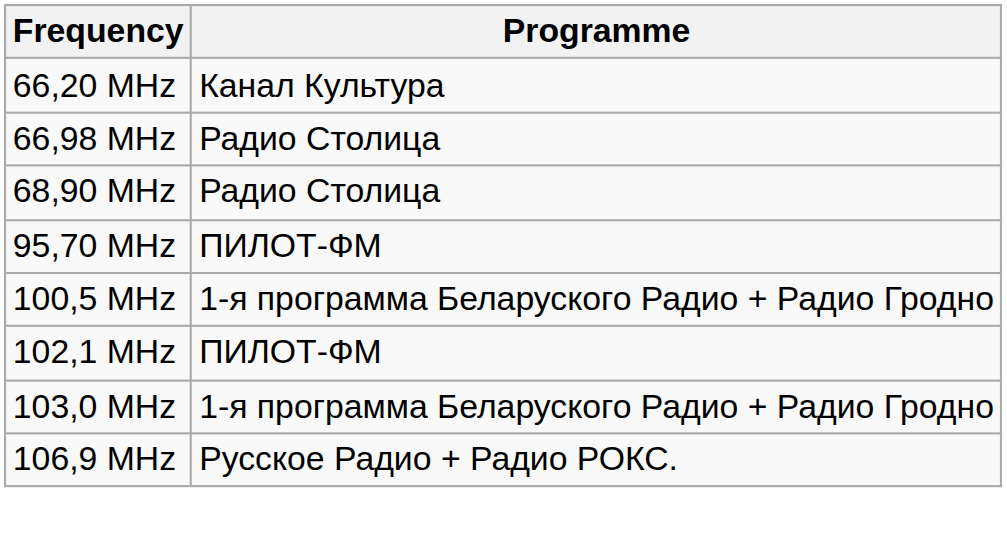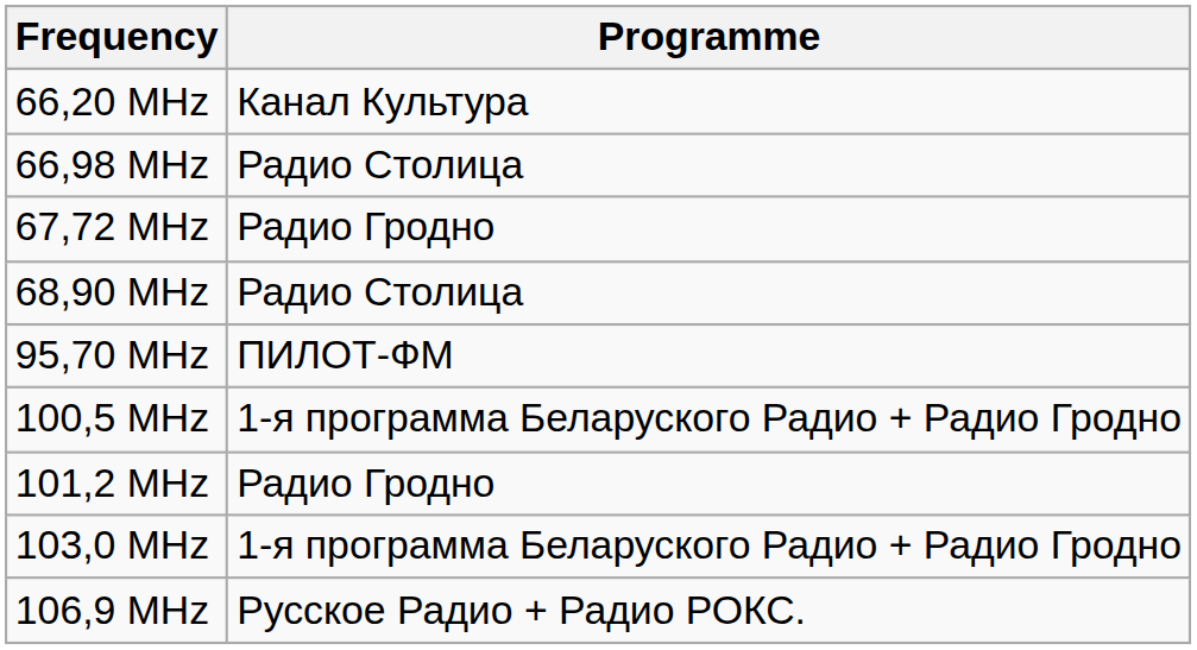+ row: 67,72 МHz | Радио Гродно
+ row: 101,2 МHz | Радио Гродно
- row: 102,1 МHz | ПИЛОТ-ФМ
